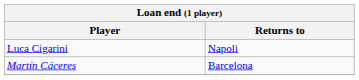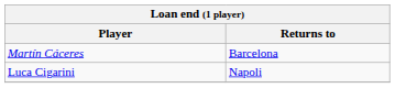rows swapped: Luca Cigarini <-> Martín Cáceres
